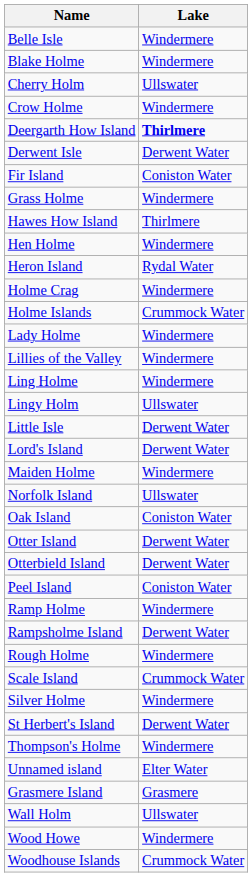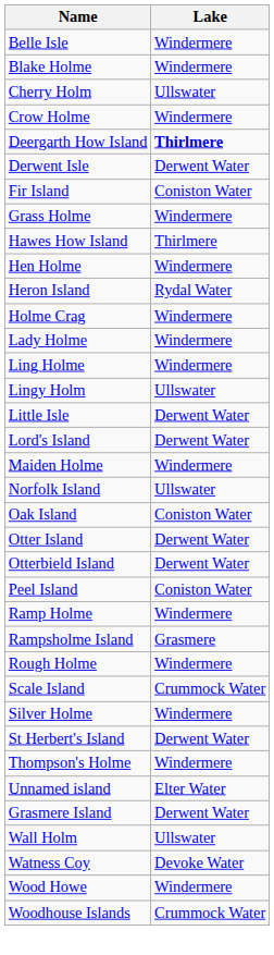- row: Holme Islands | Crummock Water
- row: Lillies of the Valley | Windermere
Rampsholme Island | Lake: Derwent Water -> Grasmere
Grasmere Island | Lake: Grasmere -> Derwent Water
+ row: Watness Coy | Devoke Water
